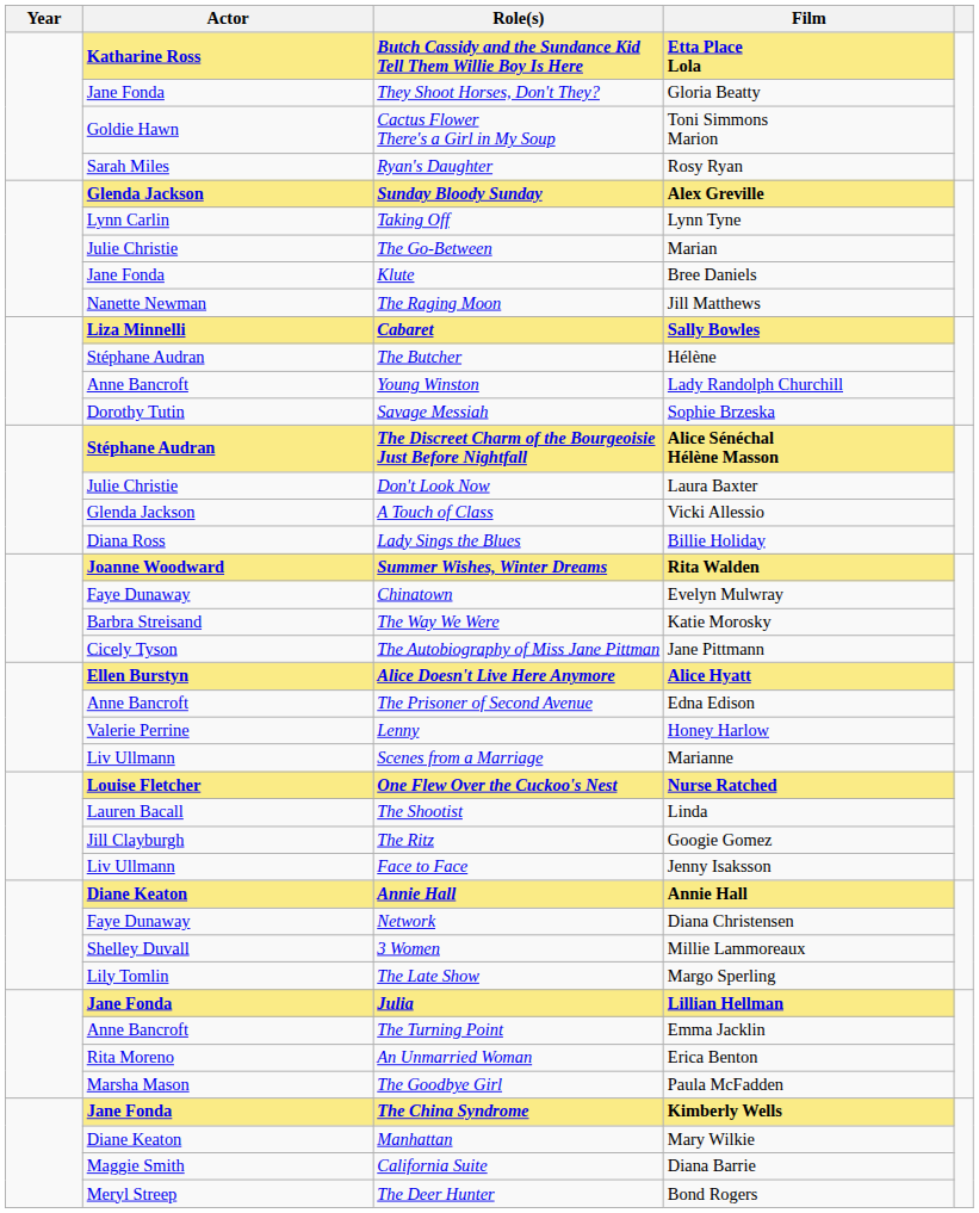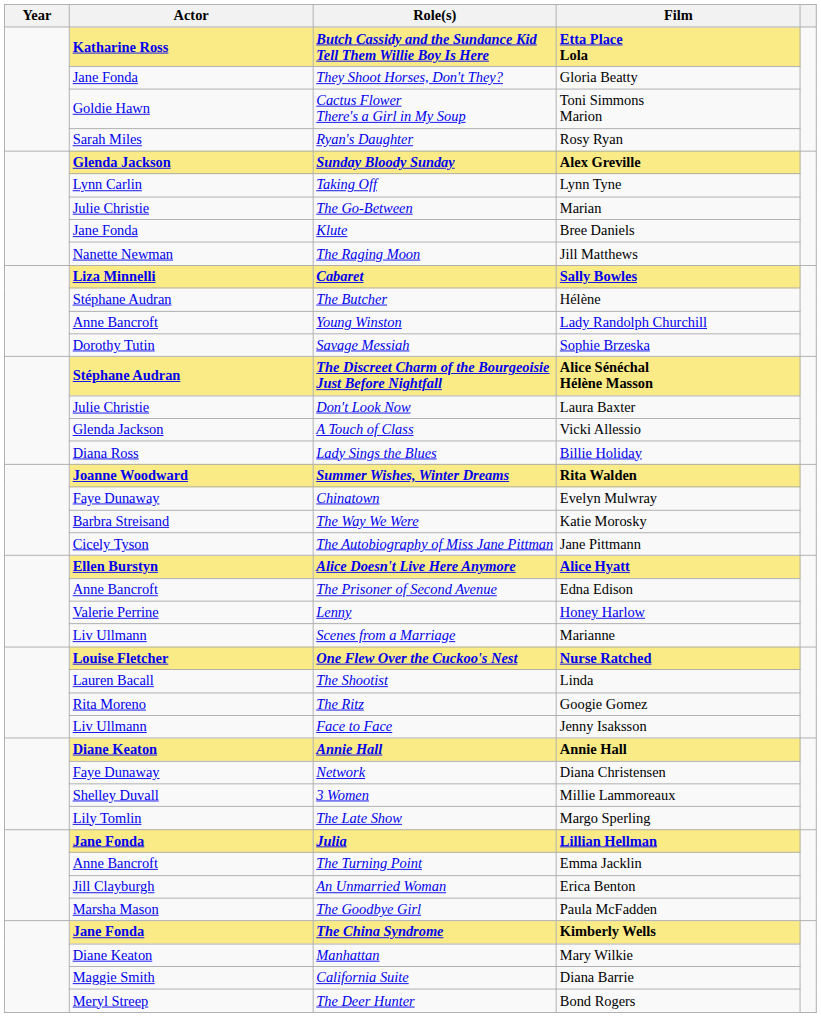The Ritz | Actor: Jill Clayburgh -> Rita Moreno
An Unmarried Woman | Actor: Rita Moreno -> Jill Clayburgh
